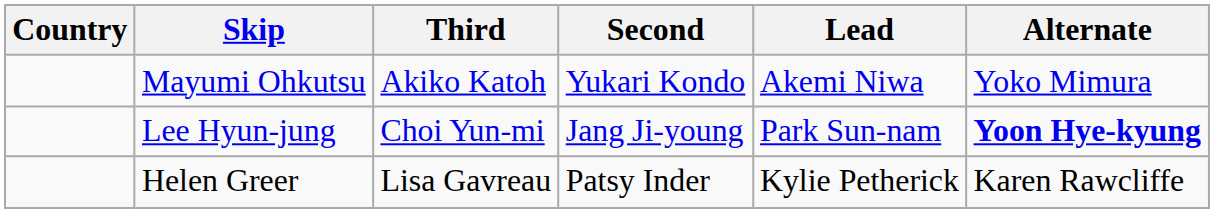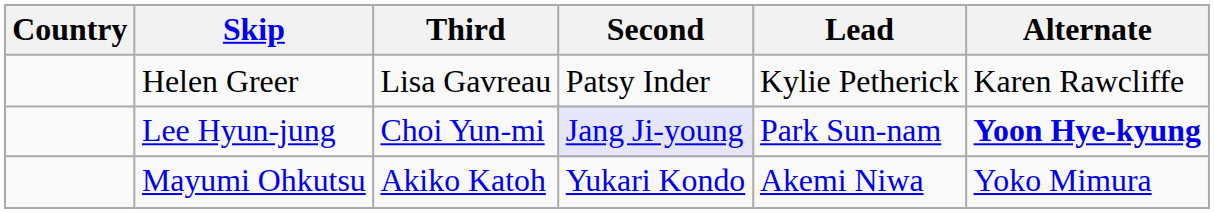rows swapped: Mayumi Ohkutsu <-> Helen Greer
Lee Hyun-jung | Second: no background -> lavender background
